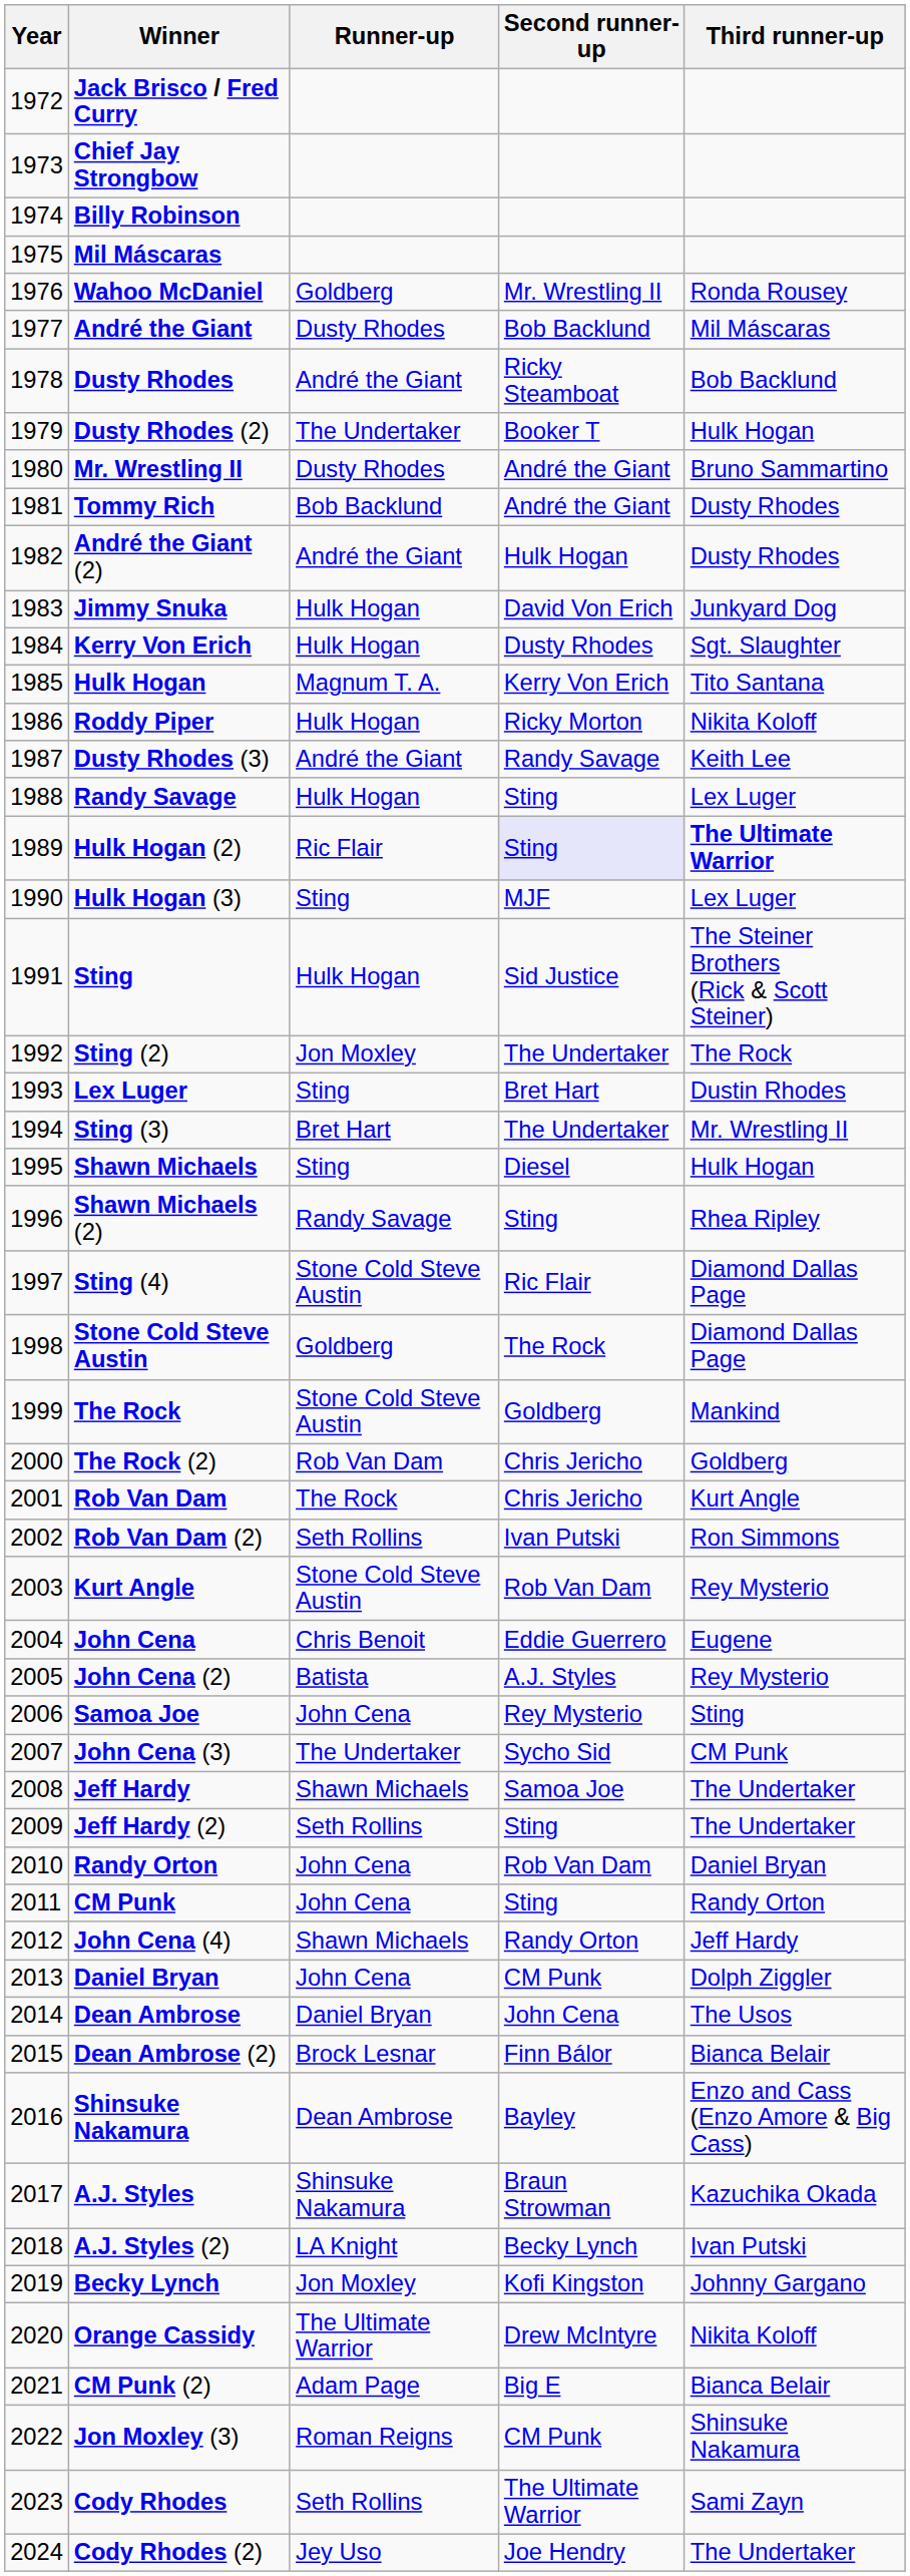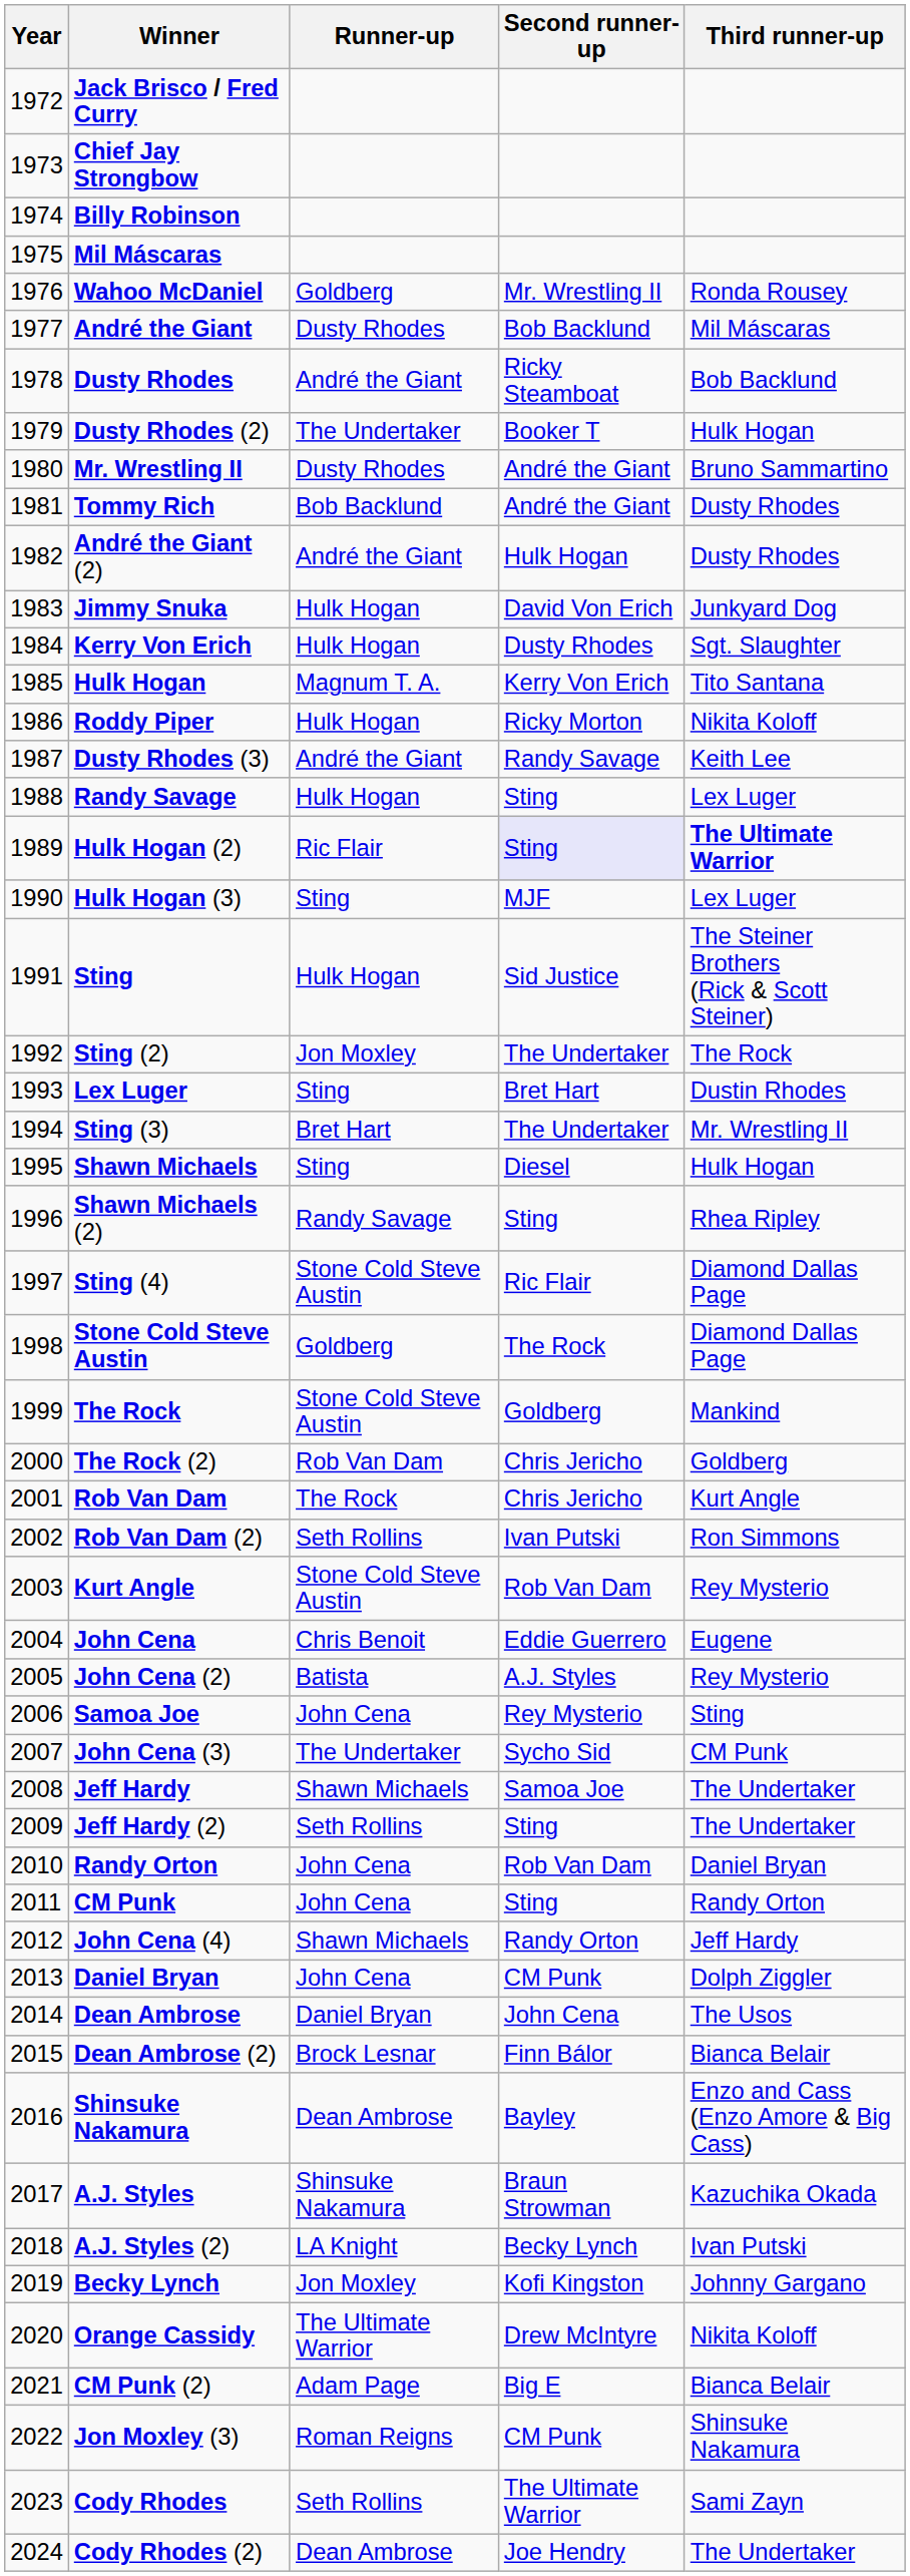Cody Rhodes (2) | Runner-up: Jey Uso -> Dean Ambrose
